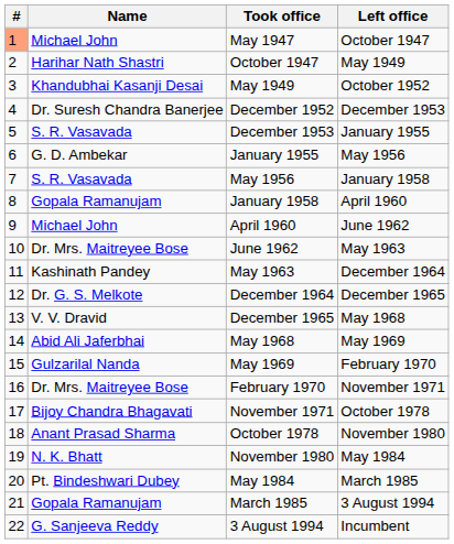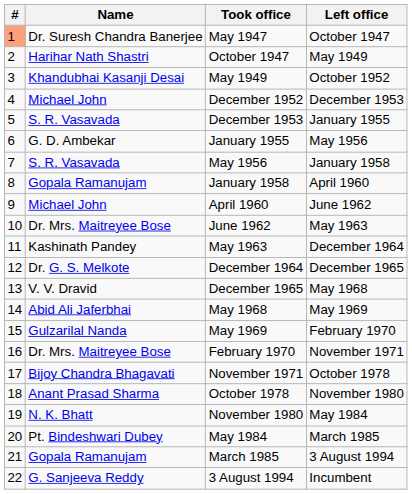May 1947 | Name: Michael John -> Dr. Suresh Chandra Banerjee
December 1952 | Name: Dr. Suresh Chandra Banerjee -> Michael John
